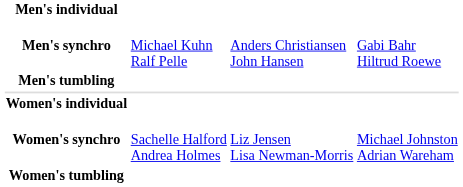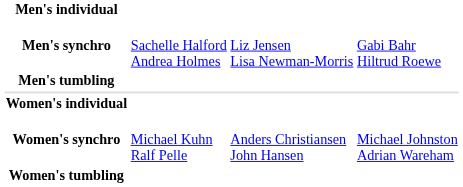Men's synchro | column 2: Michael Kuhn Ralf Pelle -> Sachelle Halford Andrea Holmes
Men's synchro | column 3: Anders Christiansen John Hansen -> Liz Jensen Lisa Newman-Morris
Women's synchro | column 2: Sachelle Halford Andrea Holmes -> Michael Kuhn Ralf Pelle
Women's synchro | column 3: Liz Jensen Lisa Newman-Morris -> Anders Christiansen John Hansen
